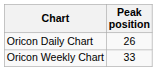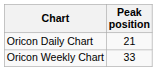Oricon Daily Chart | Peak position: 26 -> 21
